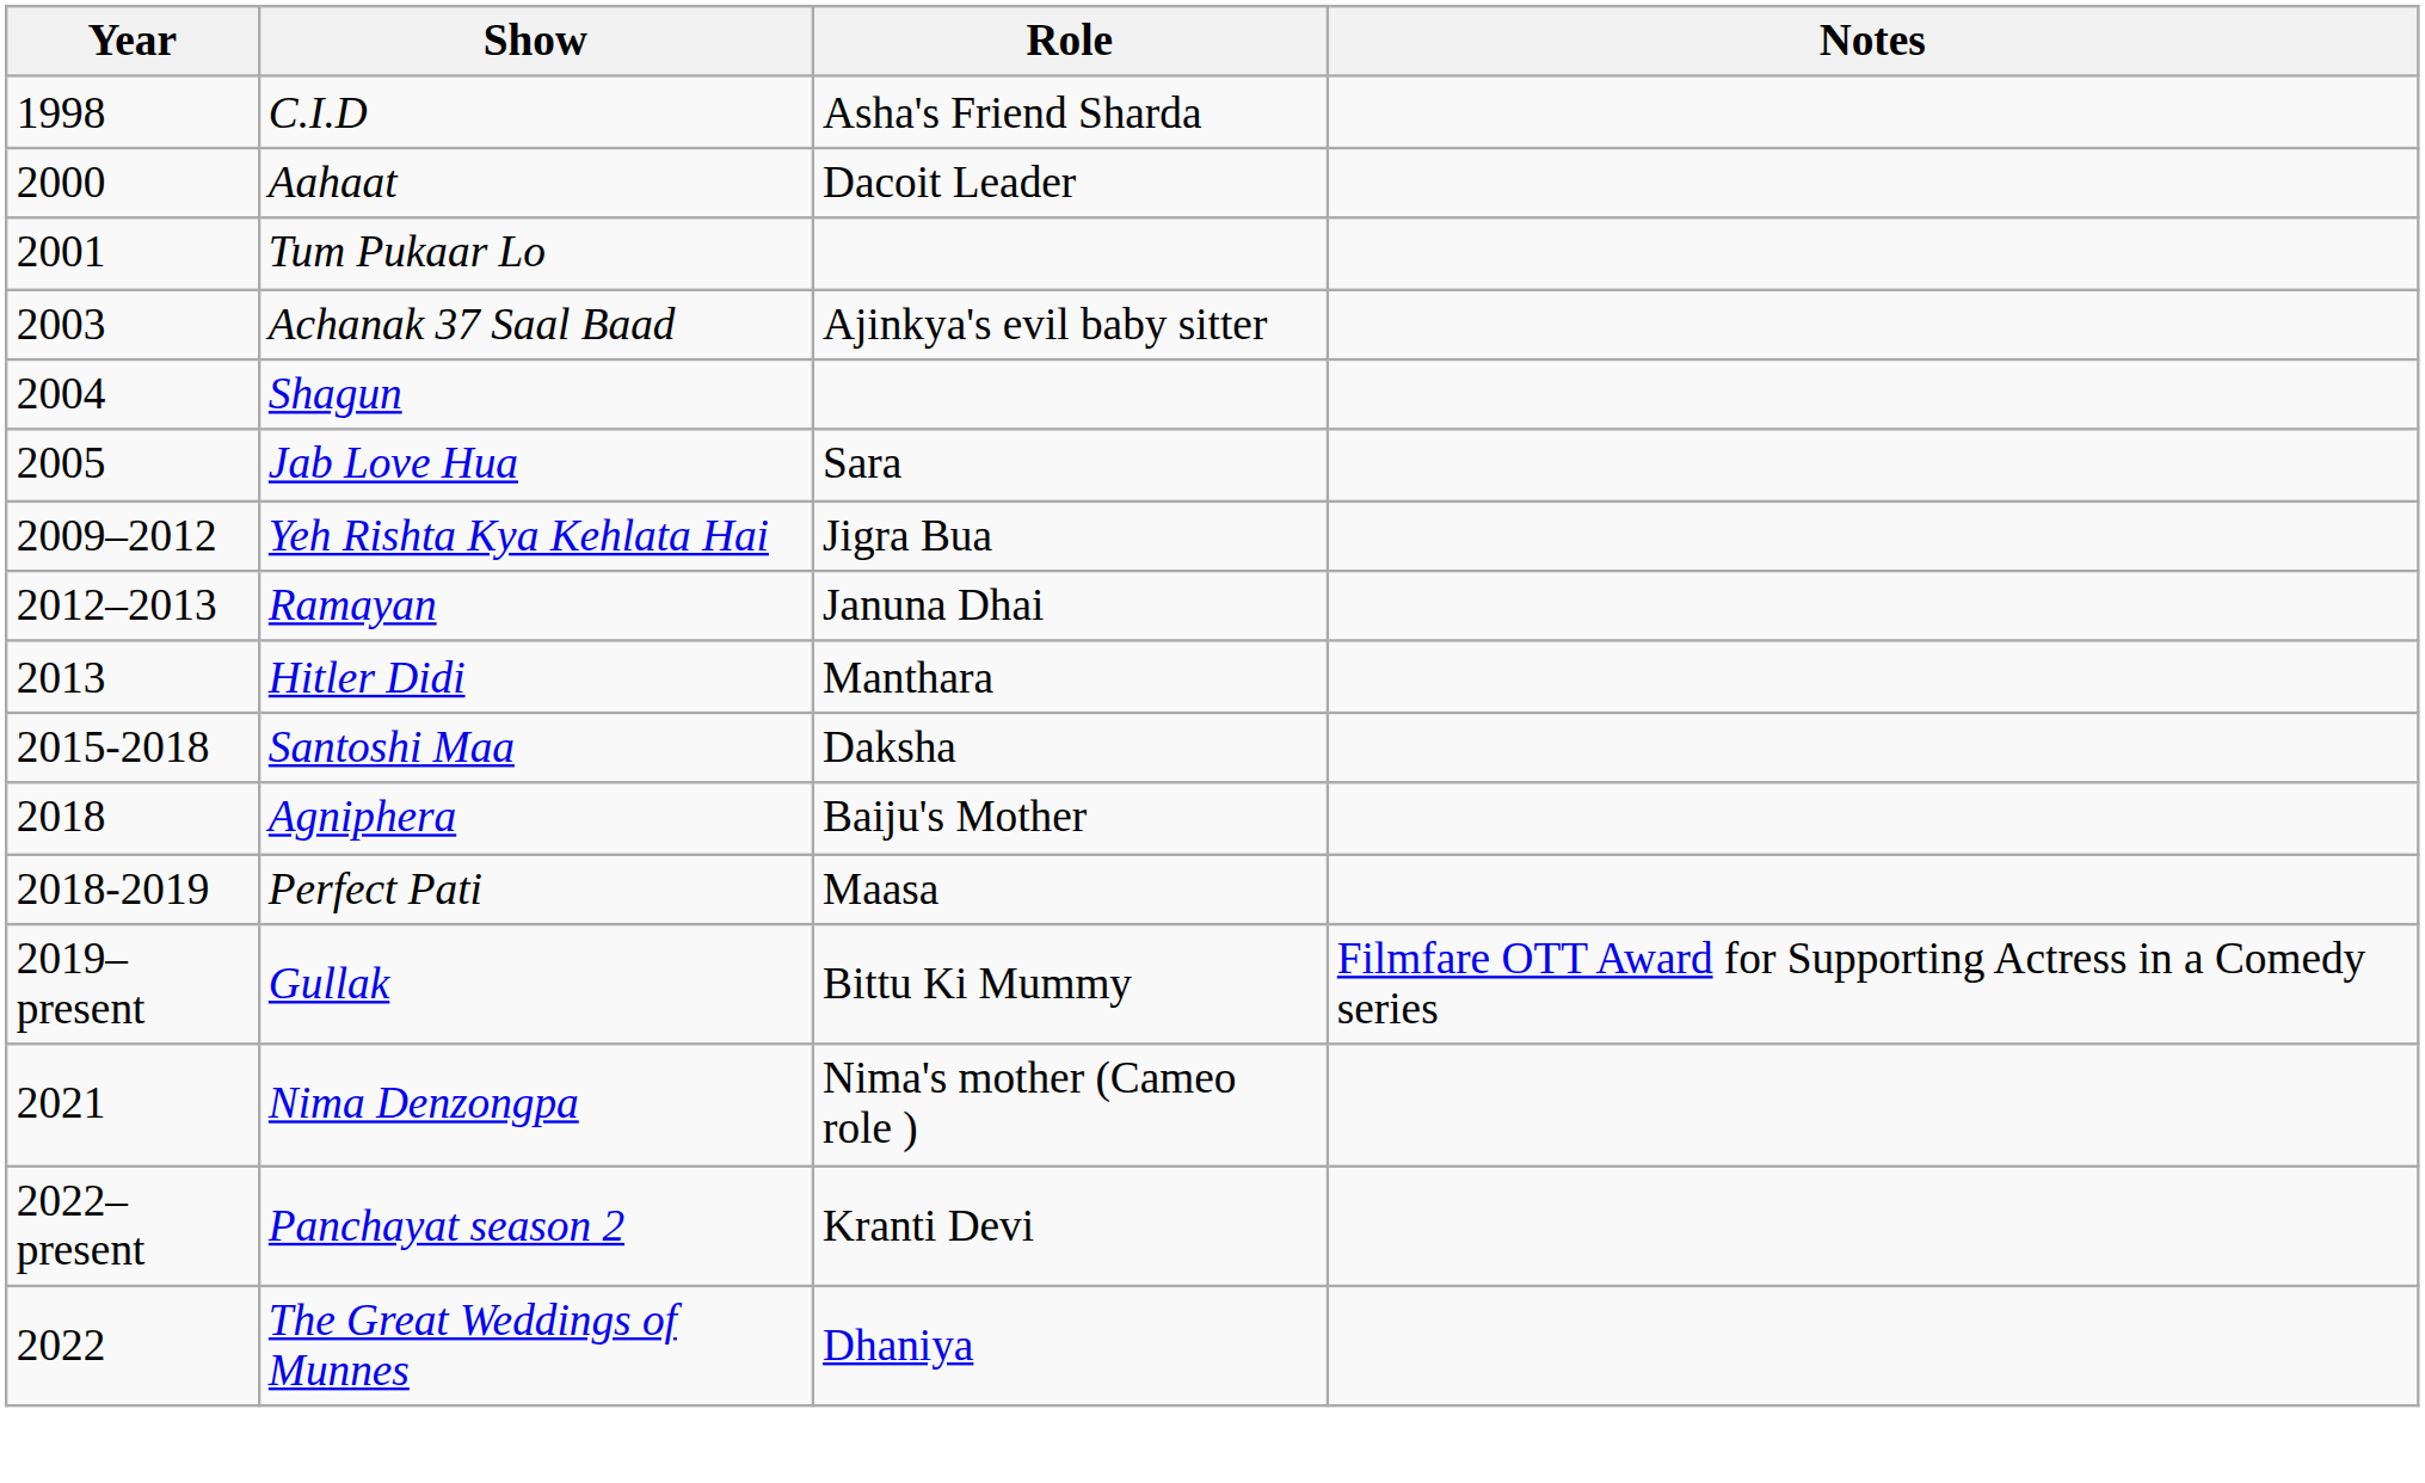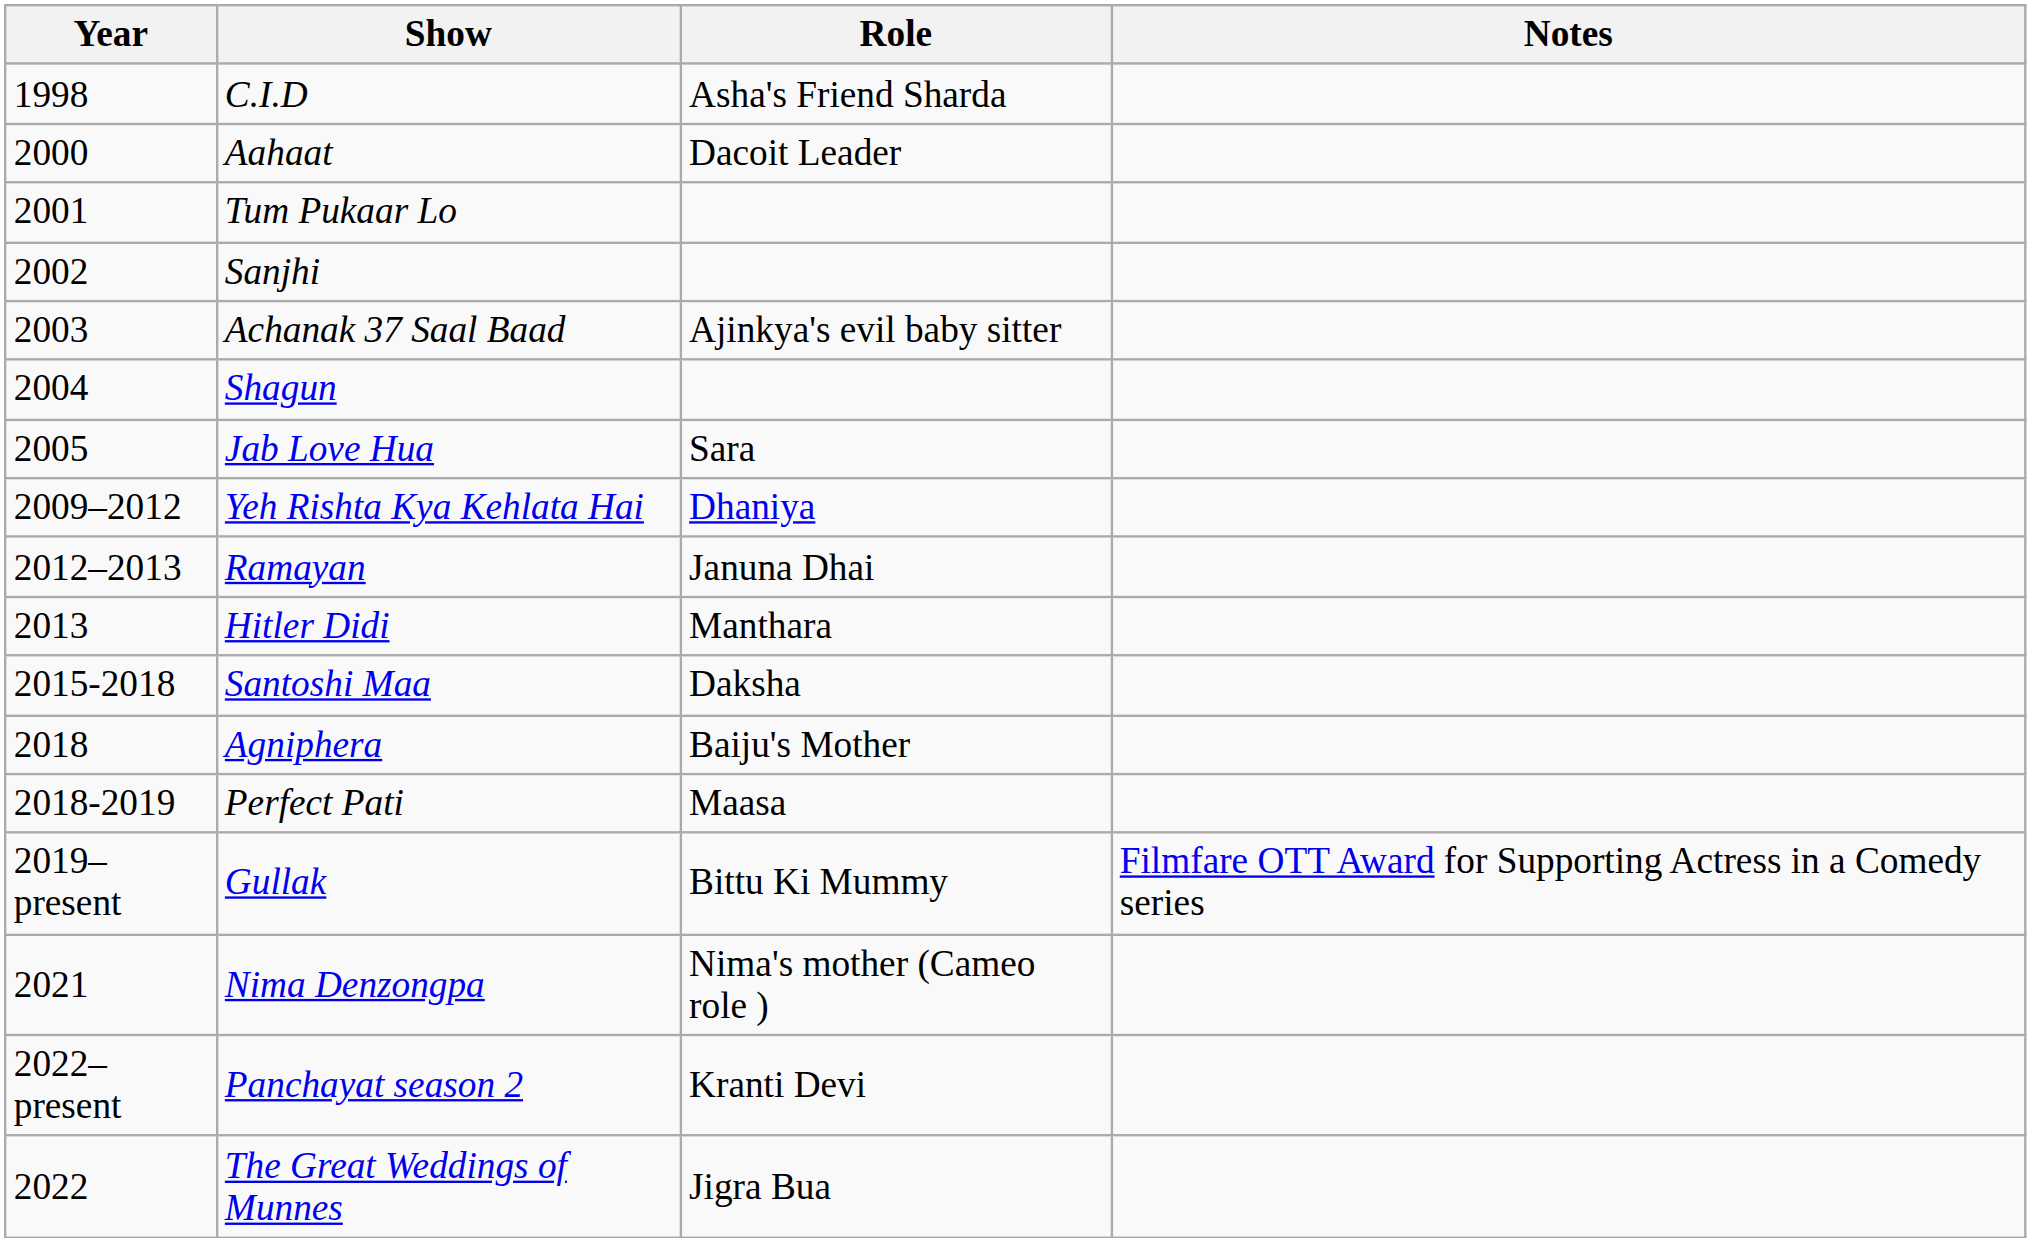+ row: 2002 | Sanjhi
Yeh Rishta Kya Kehlata Hai | Role: Jigra Bua -> Dhaniya
The Great Weddings of Munnes | Role: Dhaniya -> Jigra Bua
